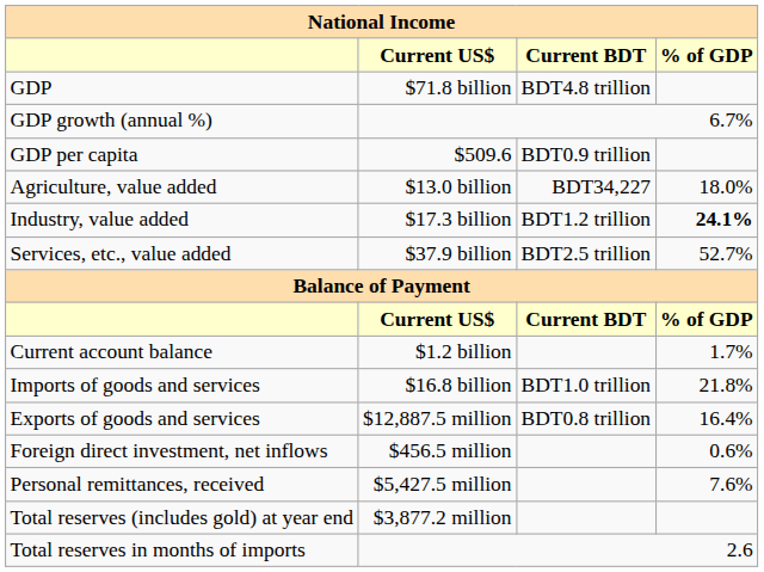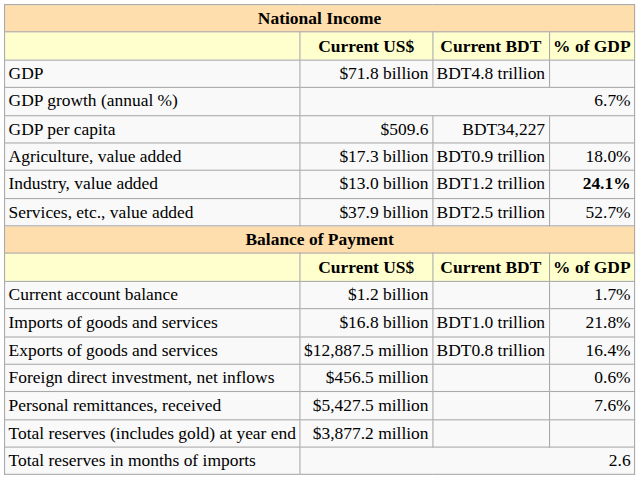GDP per capita | Current BDT: BDT0.9 trillion -> BDT34,227
Agriculture, value added | Current US$: $13.0 billion -> $17.3 billion
Agriculture, value added | Current BDT: BDT34,227 -> BDT0.9 trillion
Industry, value added | Current US$: $17.3 billion -> $13.0 billion
